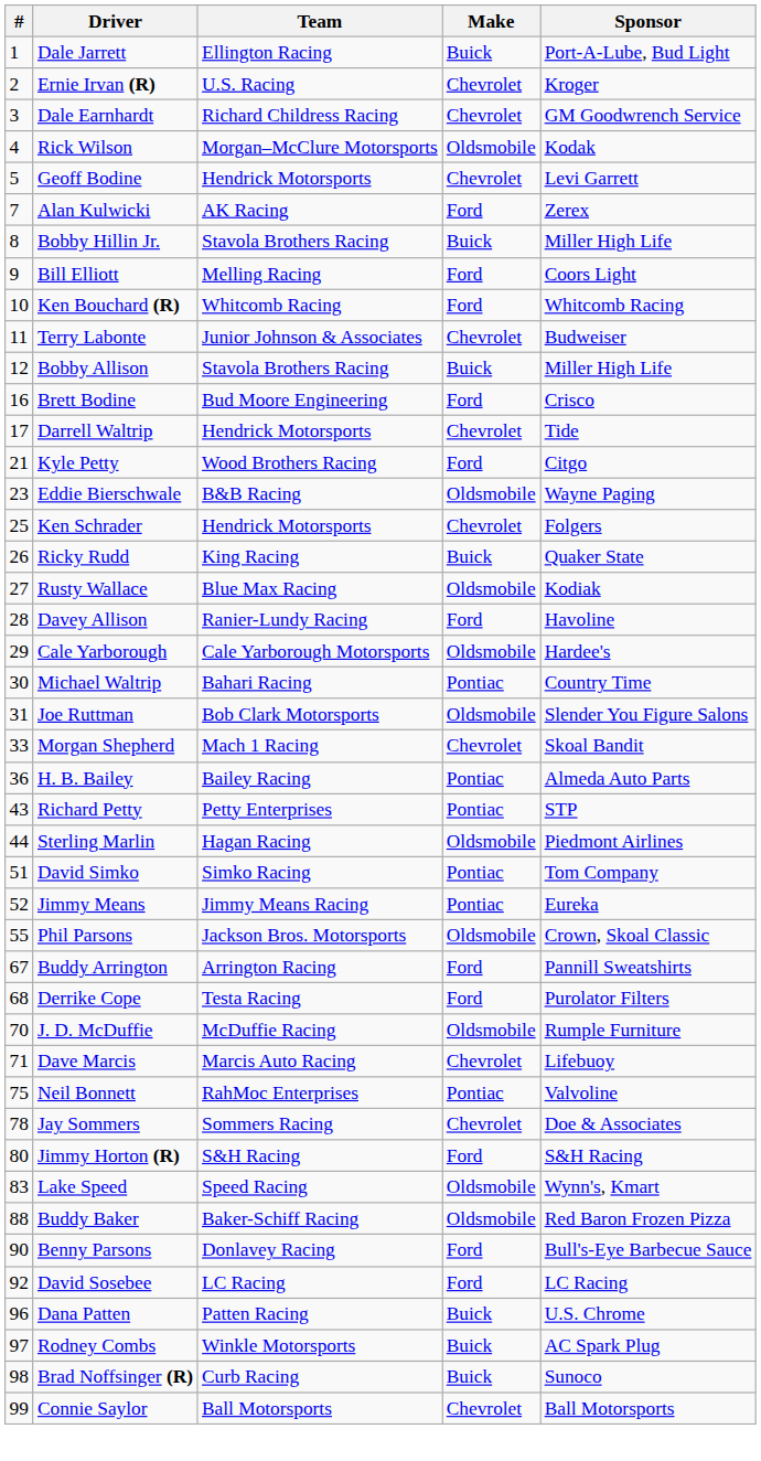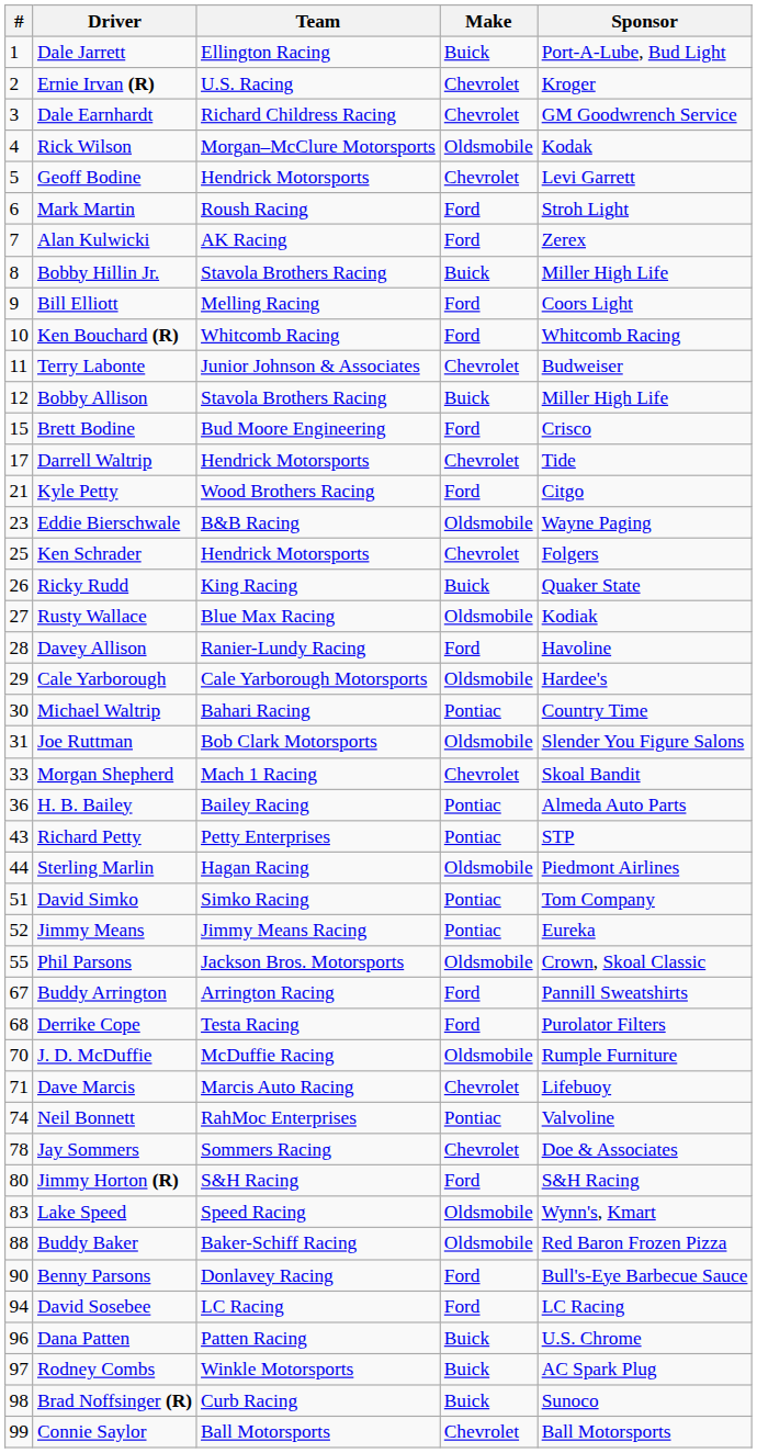+ row: 6 | Mark Martin | Roush Racing | Ford | Stroh Light
Brett Bodine | #: 16 -> 15
Neil Bonnett | #: 75 -> 74
David Sosebee | #: 92 -> 94
